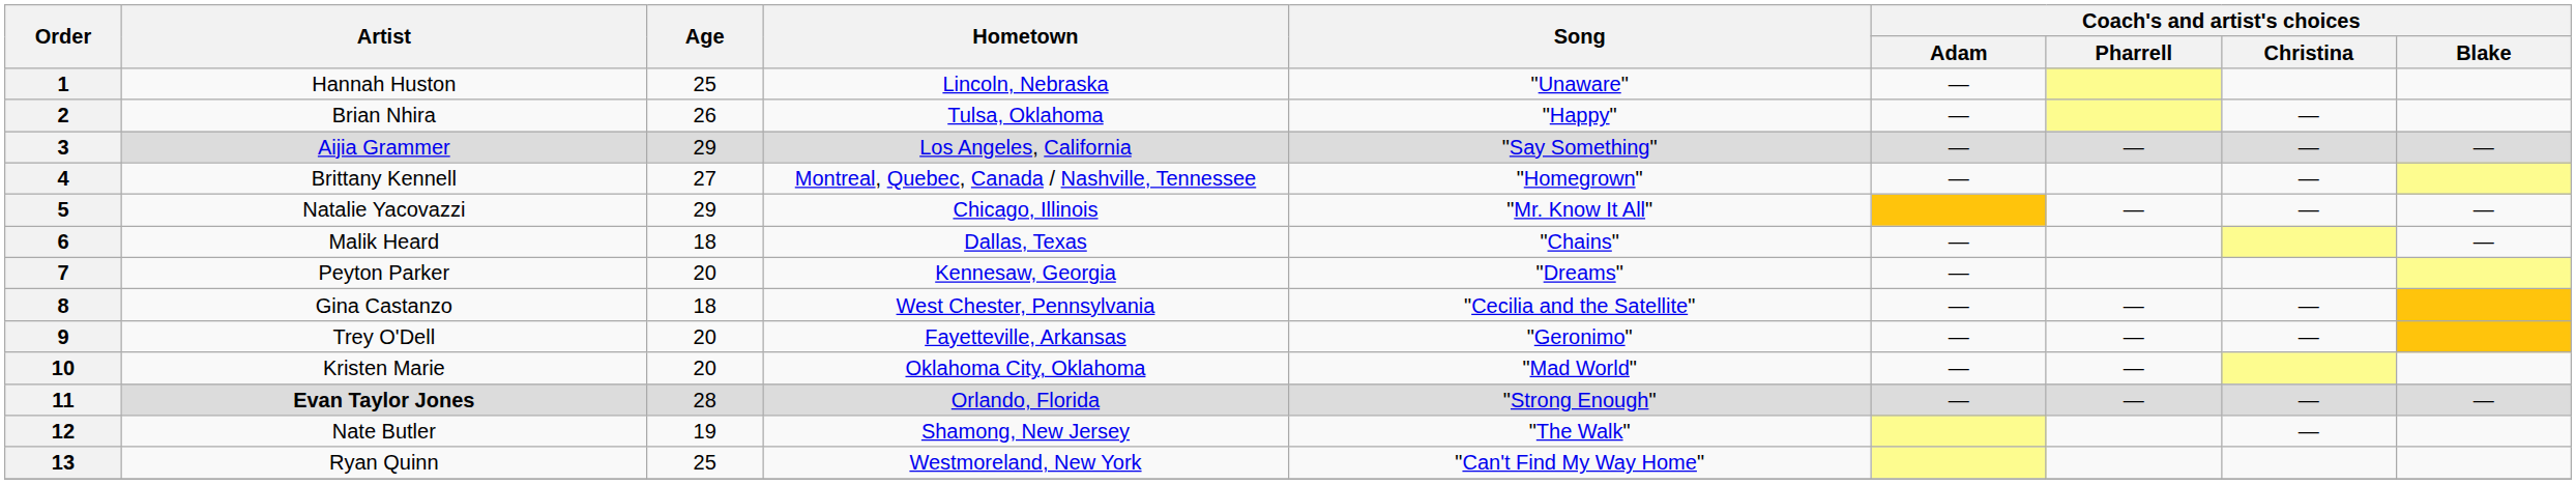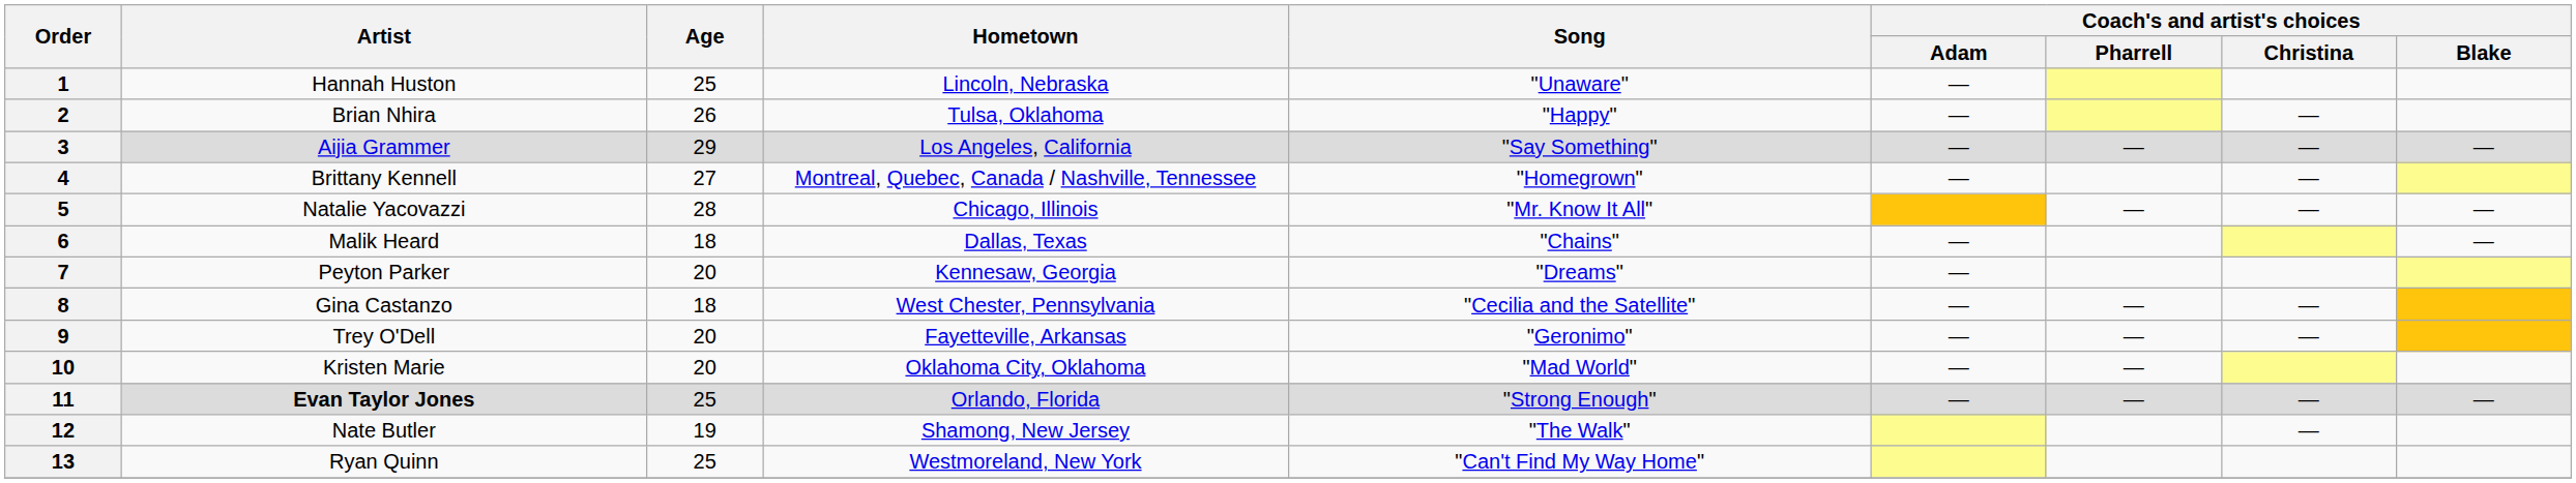5 | Age: 29 -> 28
11 | Age: 28 -> 25
